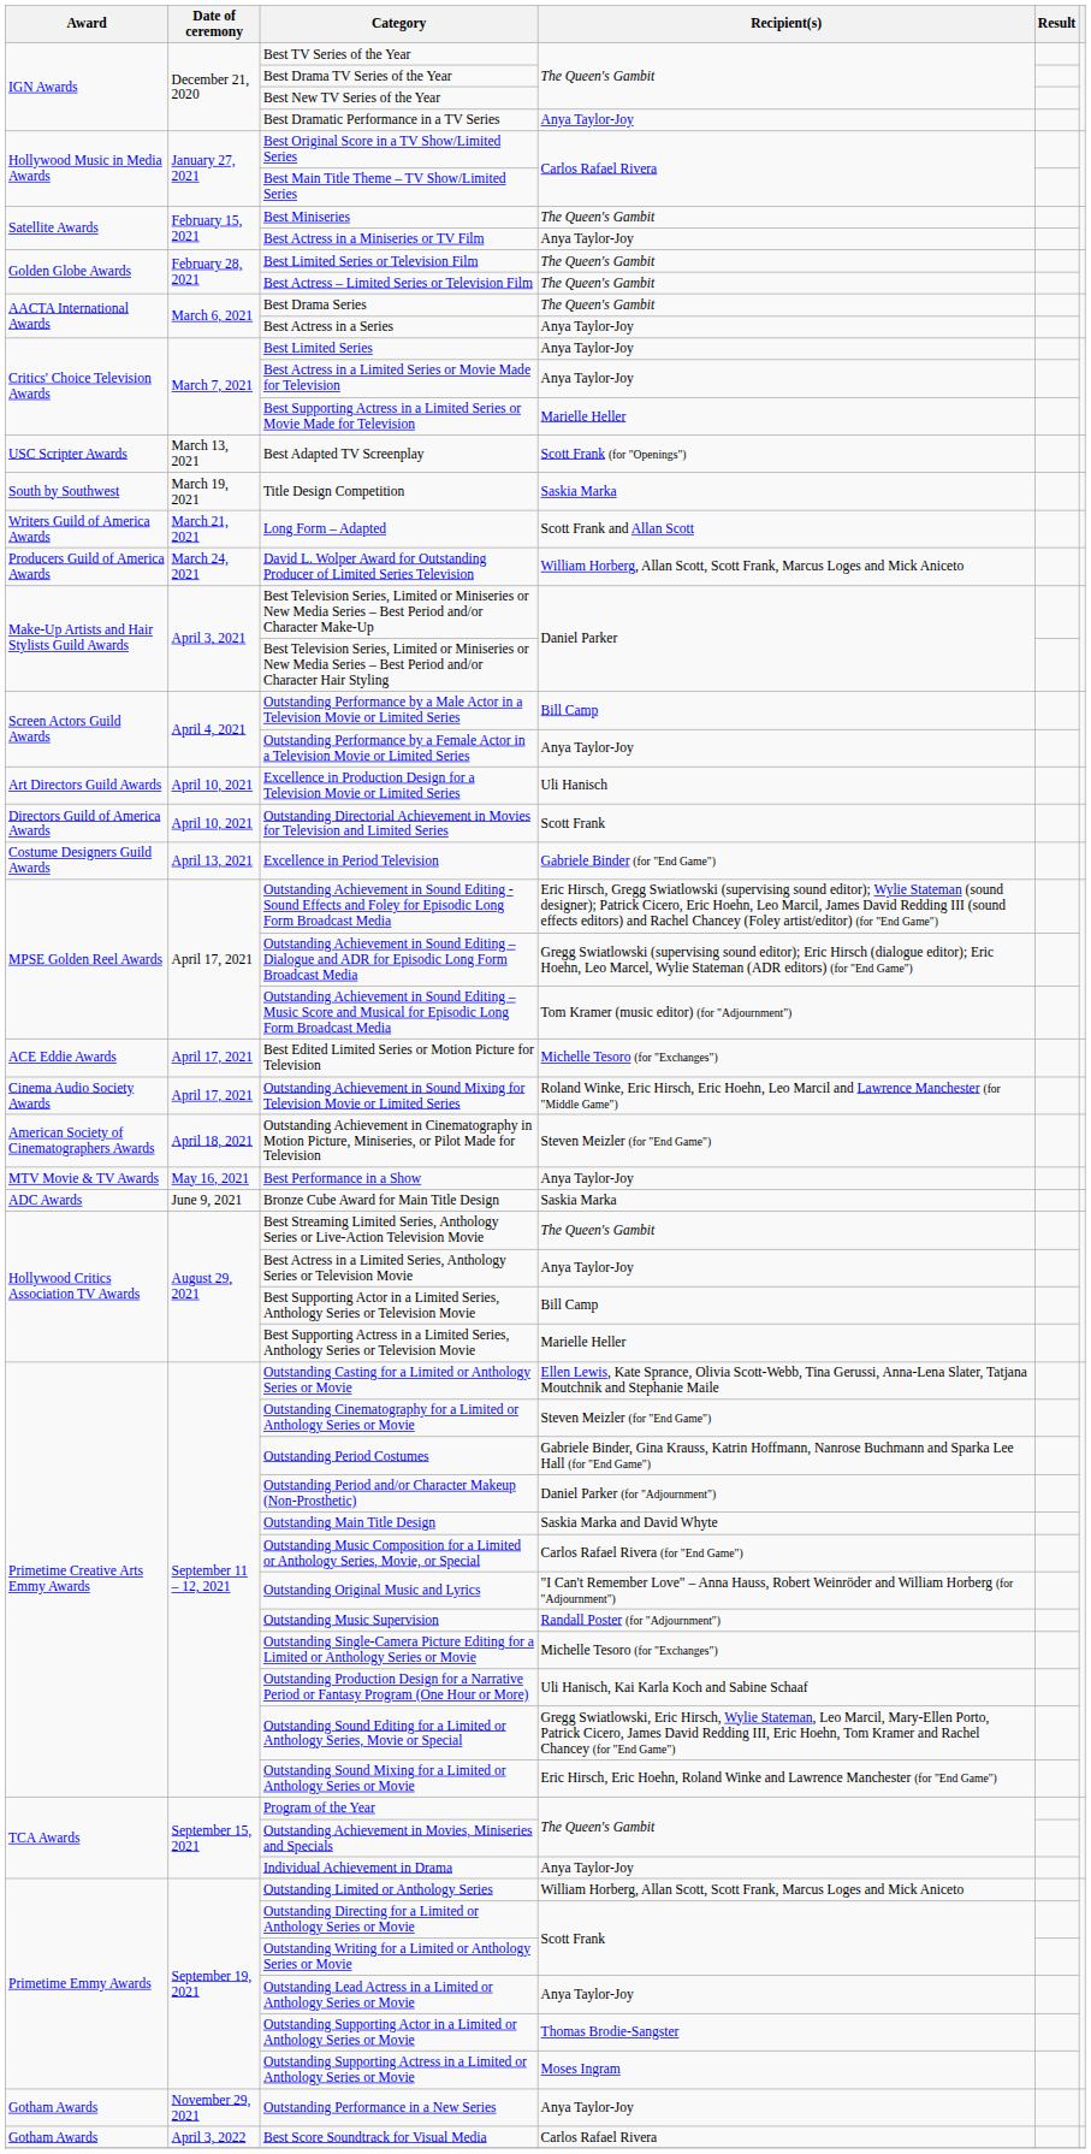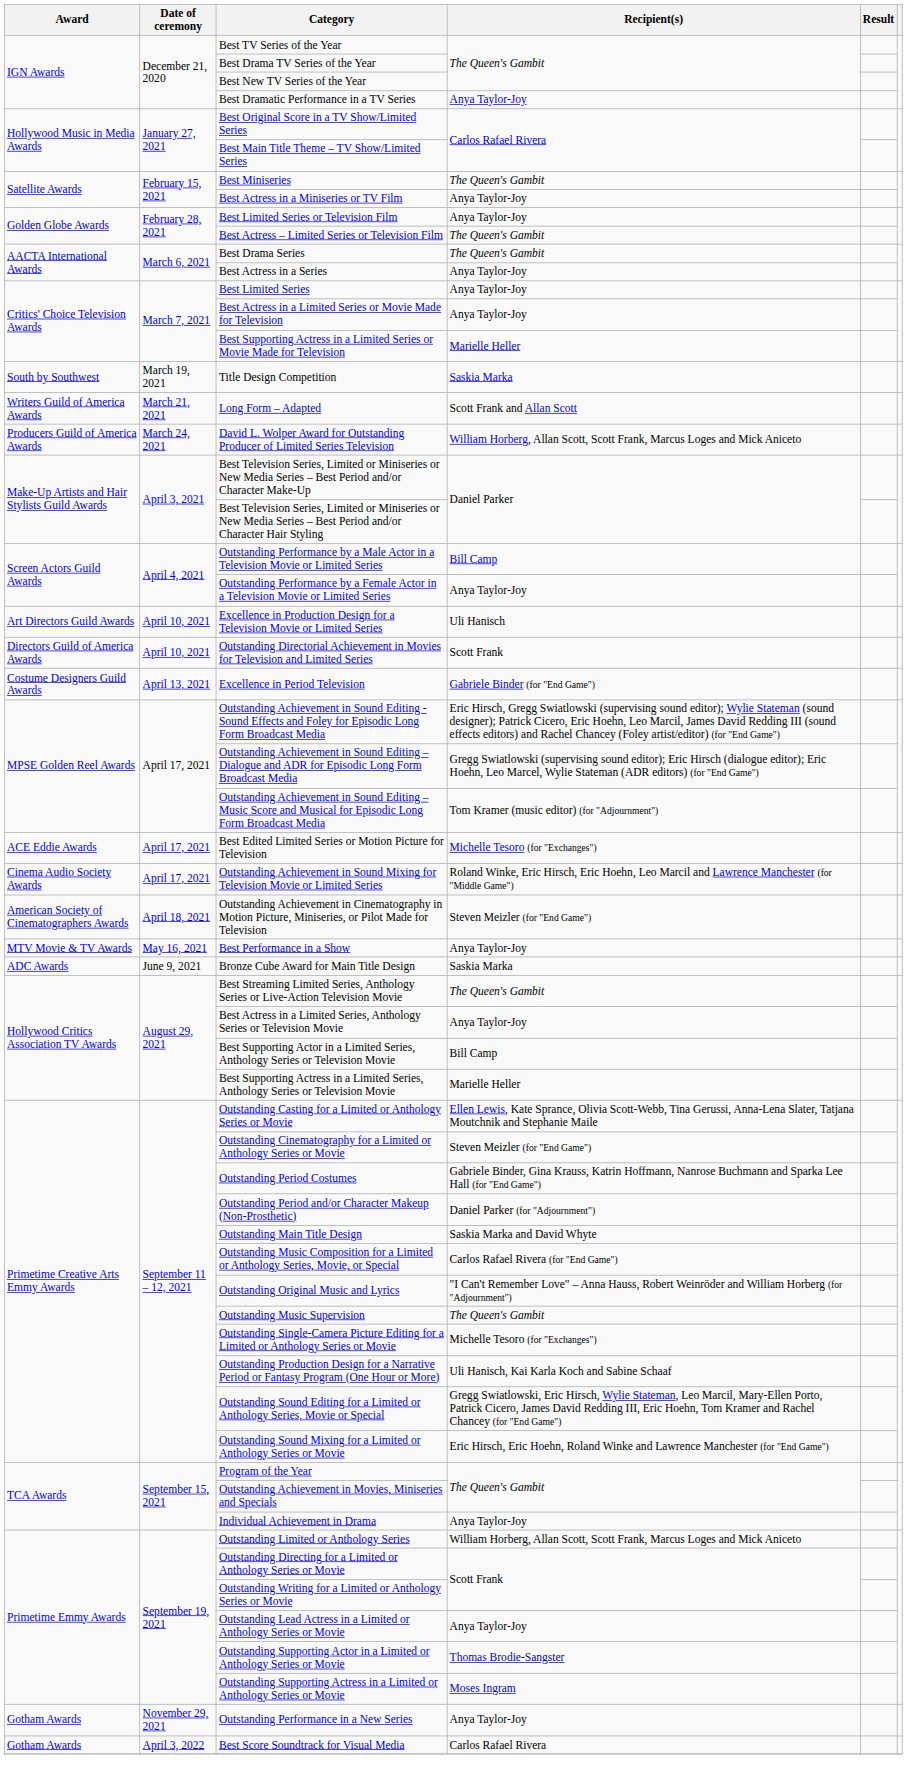Best Limited Series or Television Film | Recipient(s): The Queen's Gambit -> Anya Taylor-Joy
- row: USC Scripter Awards | March 13, 2021 | Best Adapted TV Screenplay | Scott Frank (for "Openings")
Outstanding Music Supervision | Recipient(s): Randall Poster (for "Adjournment") -> The Queen's Gambit
